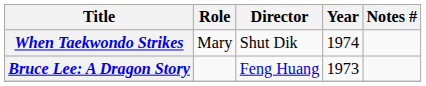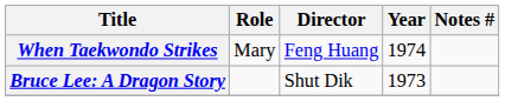When Taekwondo Strikes | Director: Shut Dik -> Feng Huang
Bruce Lee: A Dragon Story | Director: Feng Huang -> Shut Dik
